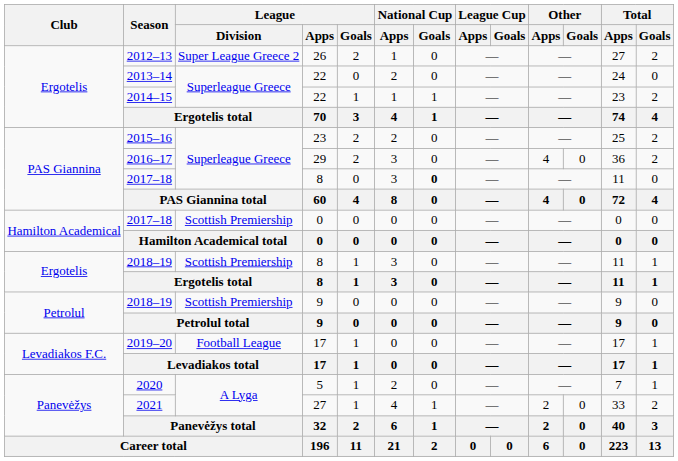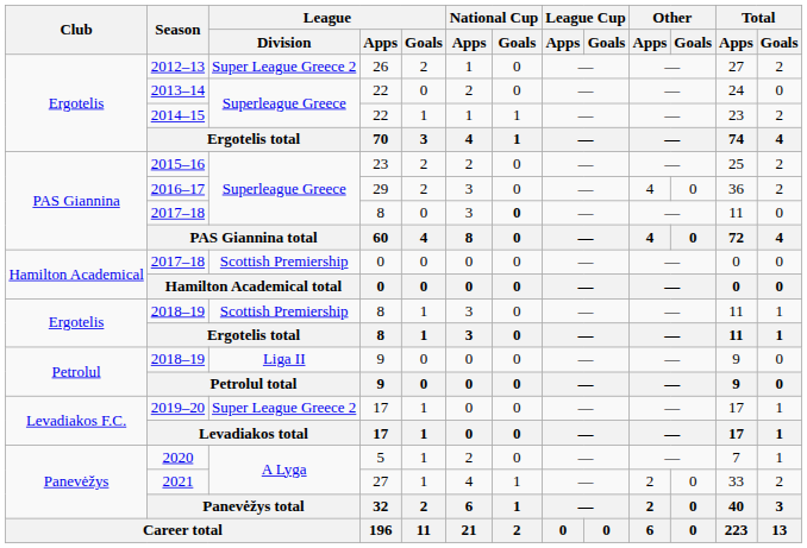2018–19 / 9 | League / Division: Scottish Premiership -> Liga II
2019–20 | League / Division: Football League -> Super League Greece 2
